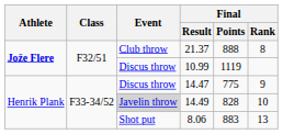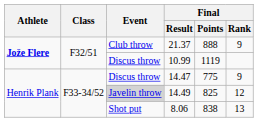21.37 | Final / Rank: 8 -> 9
14.49 | Final / Points: 828 -> 825
14.49 | Final / Rank: 10 -> 12
8.06 | Final / Points: 883 -> 838
